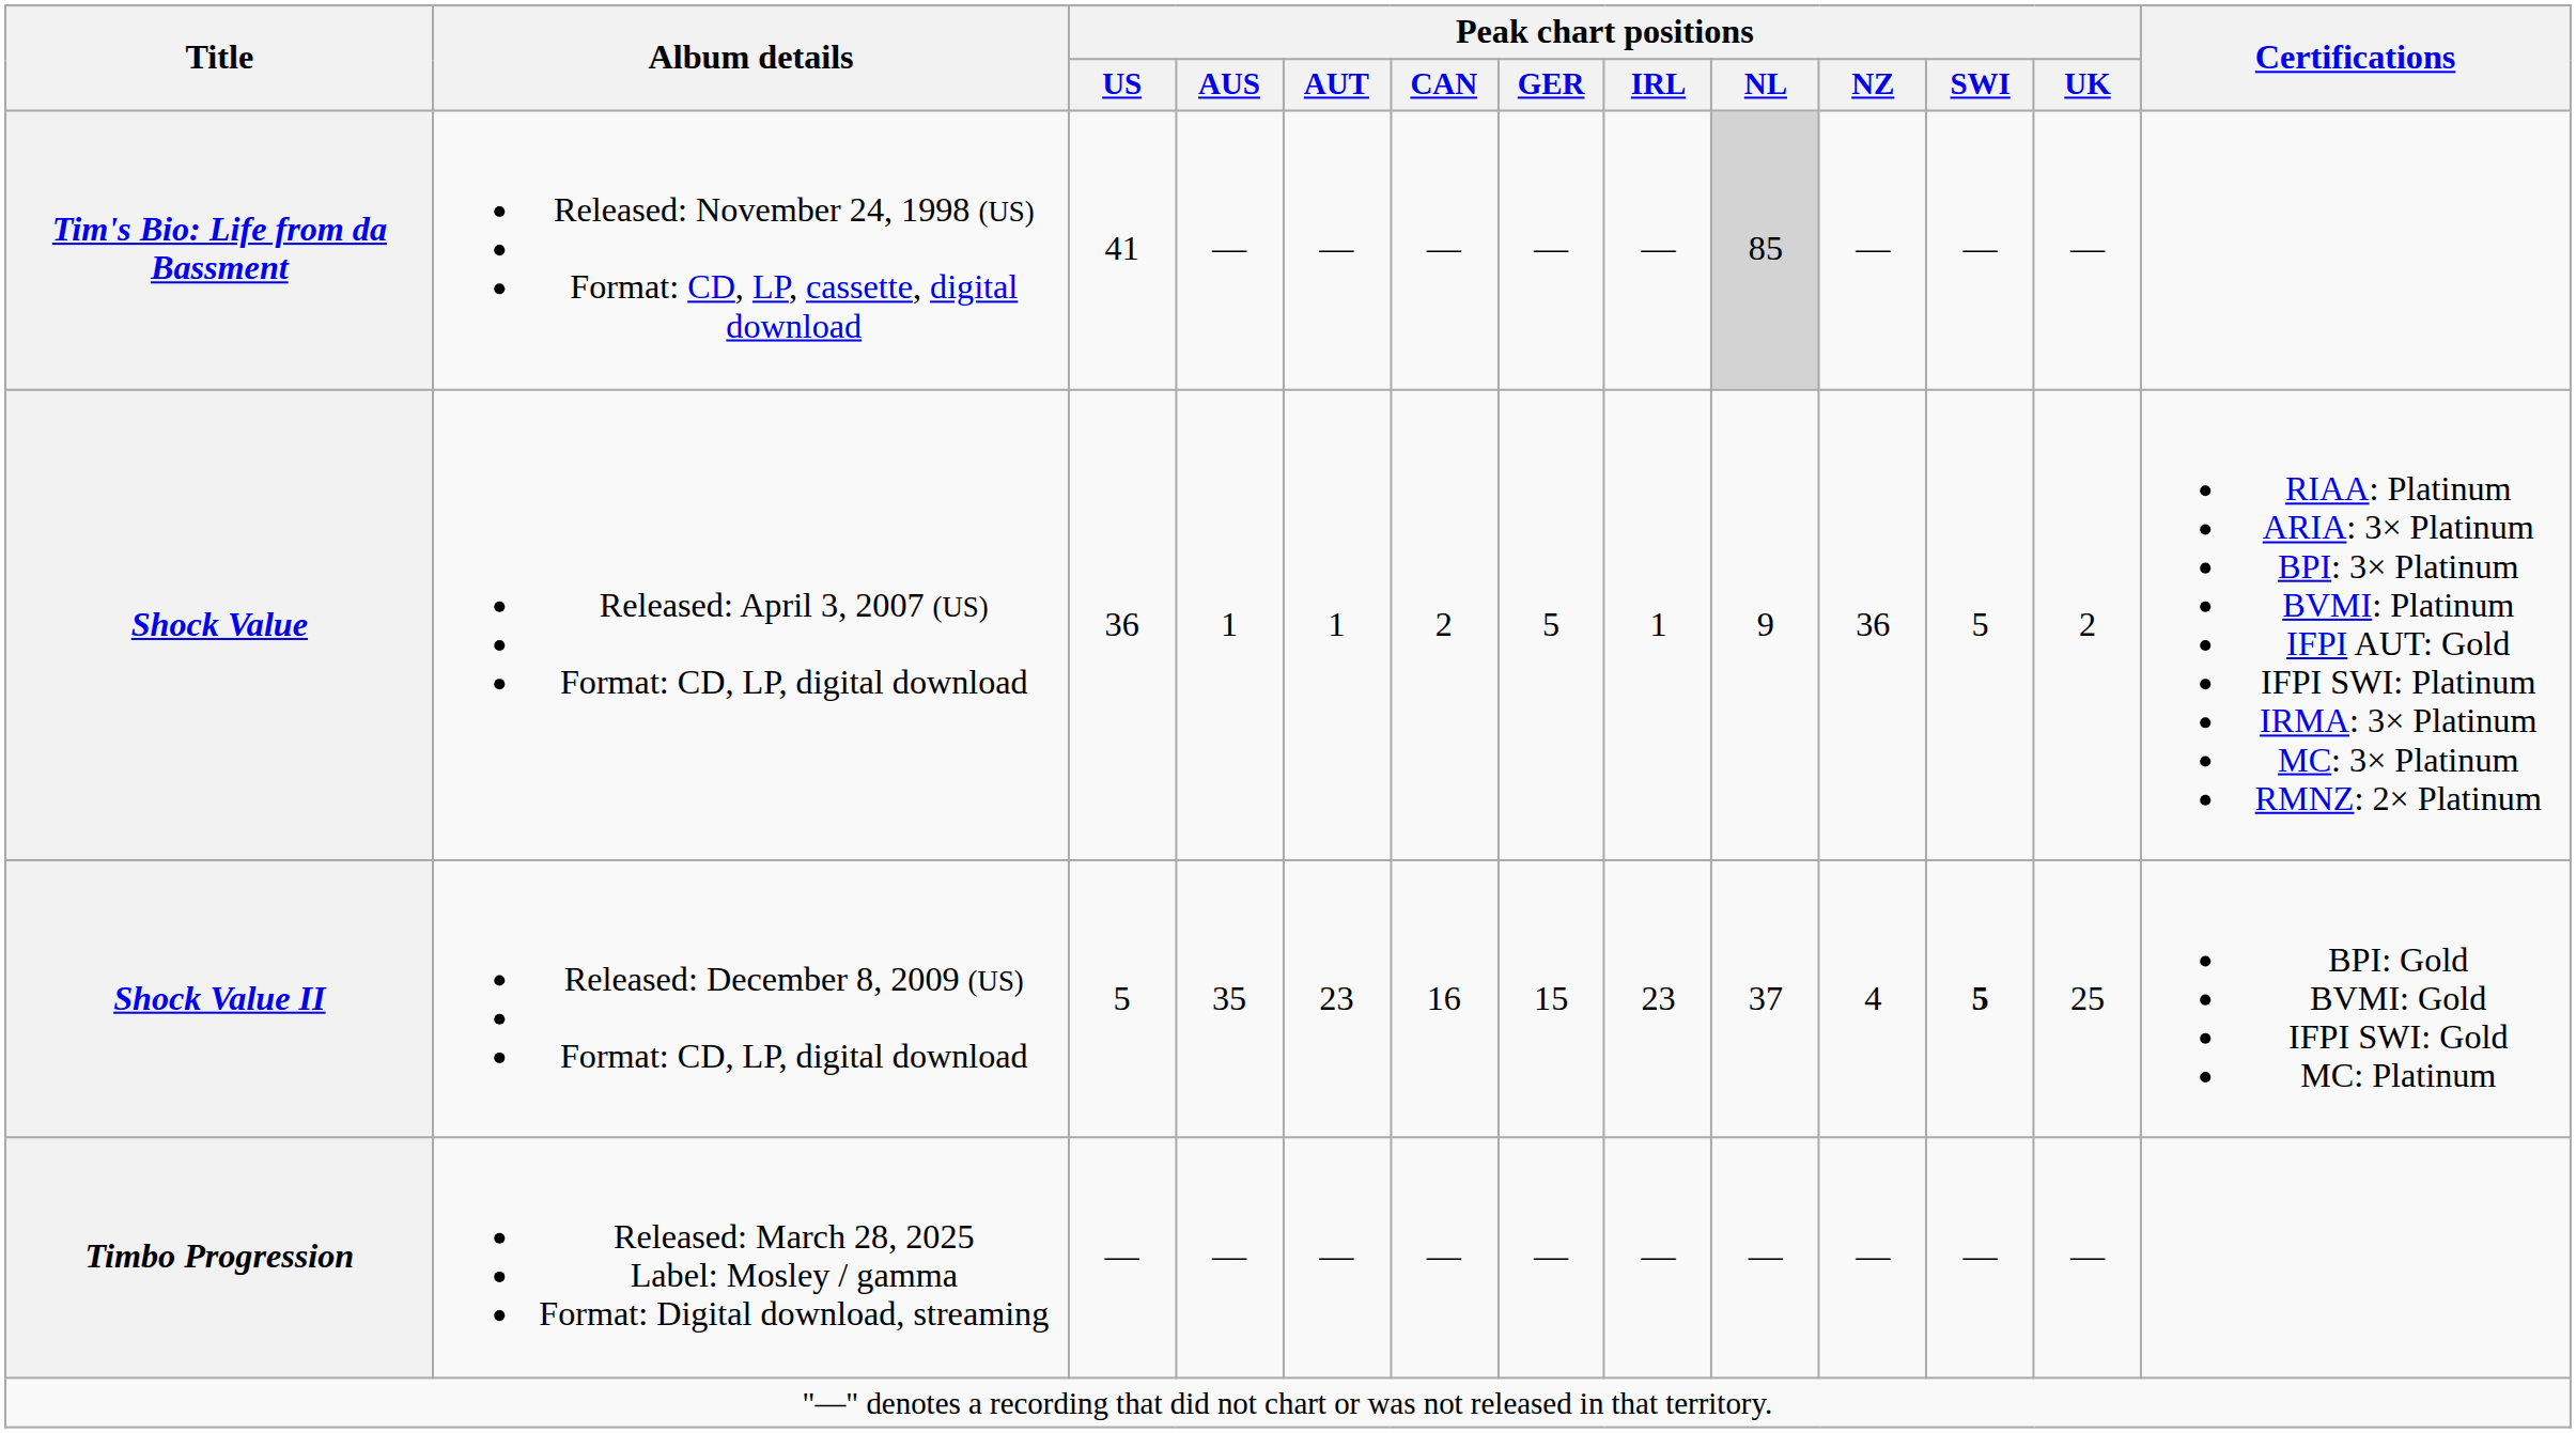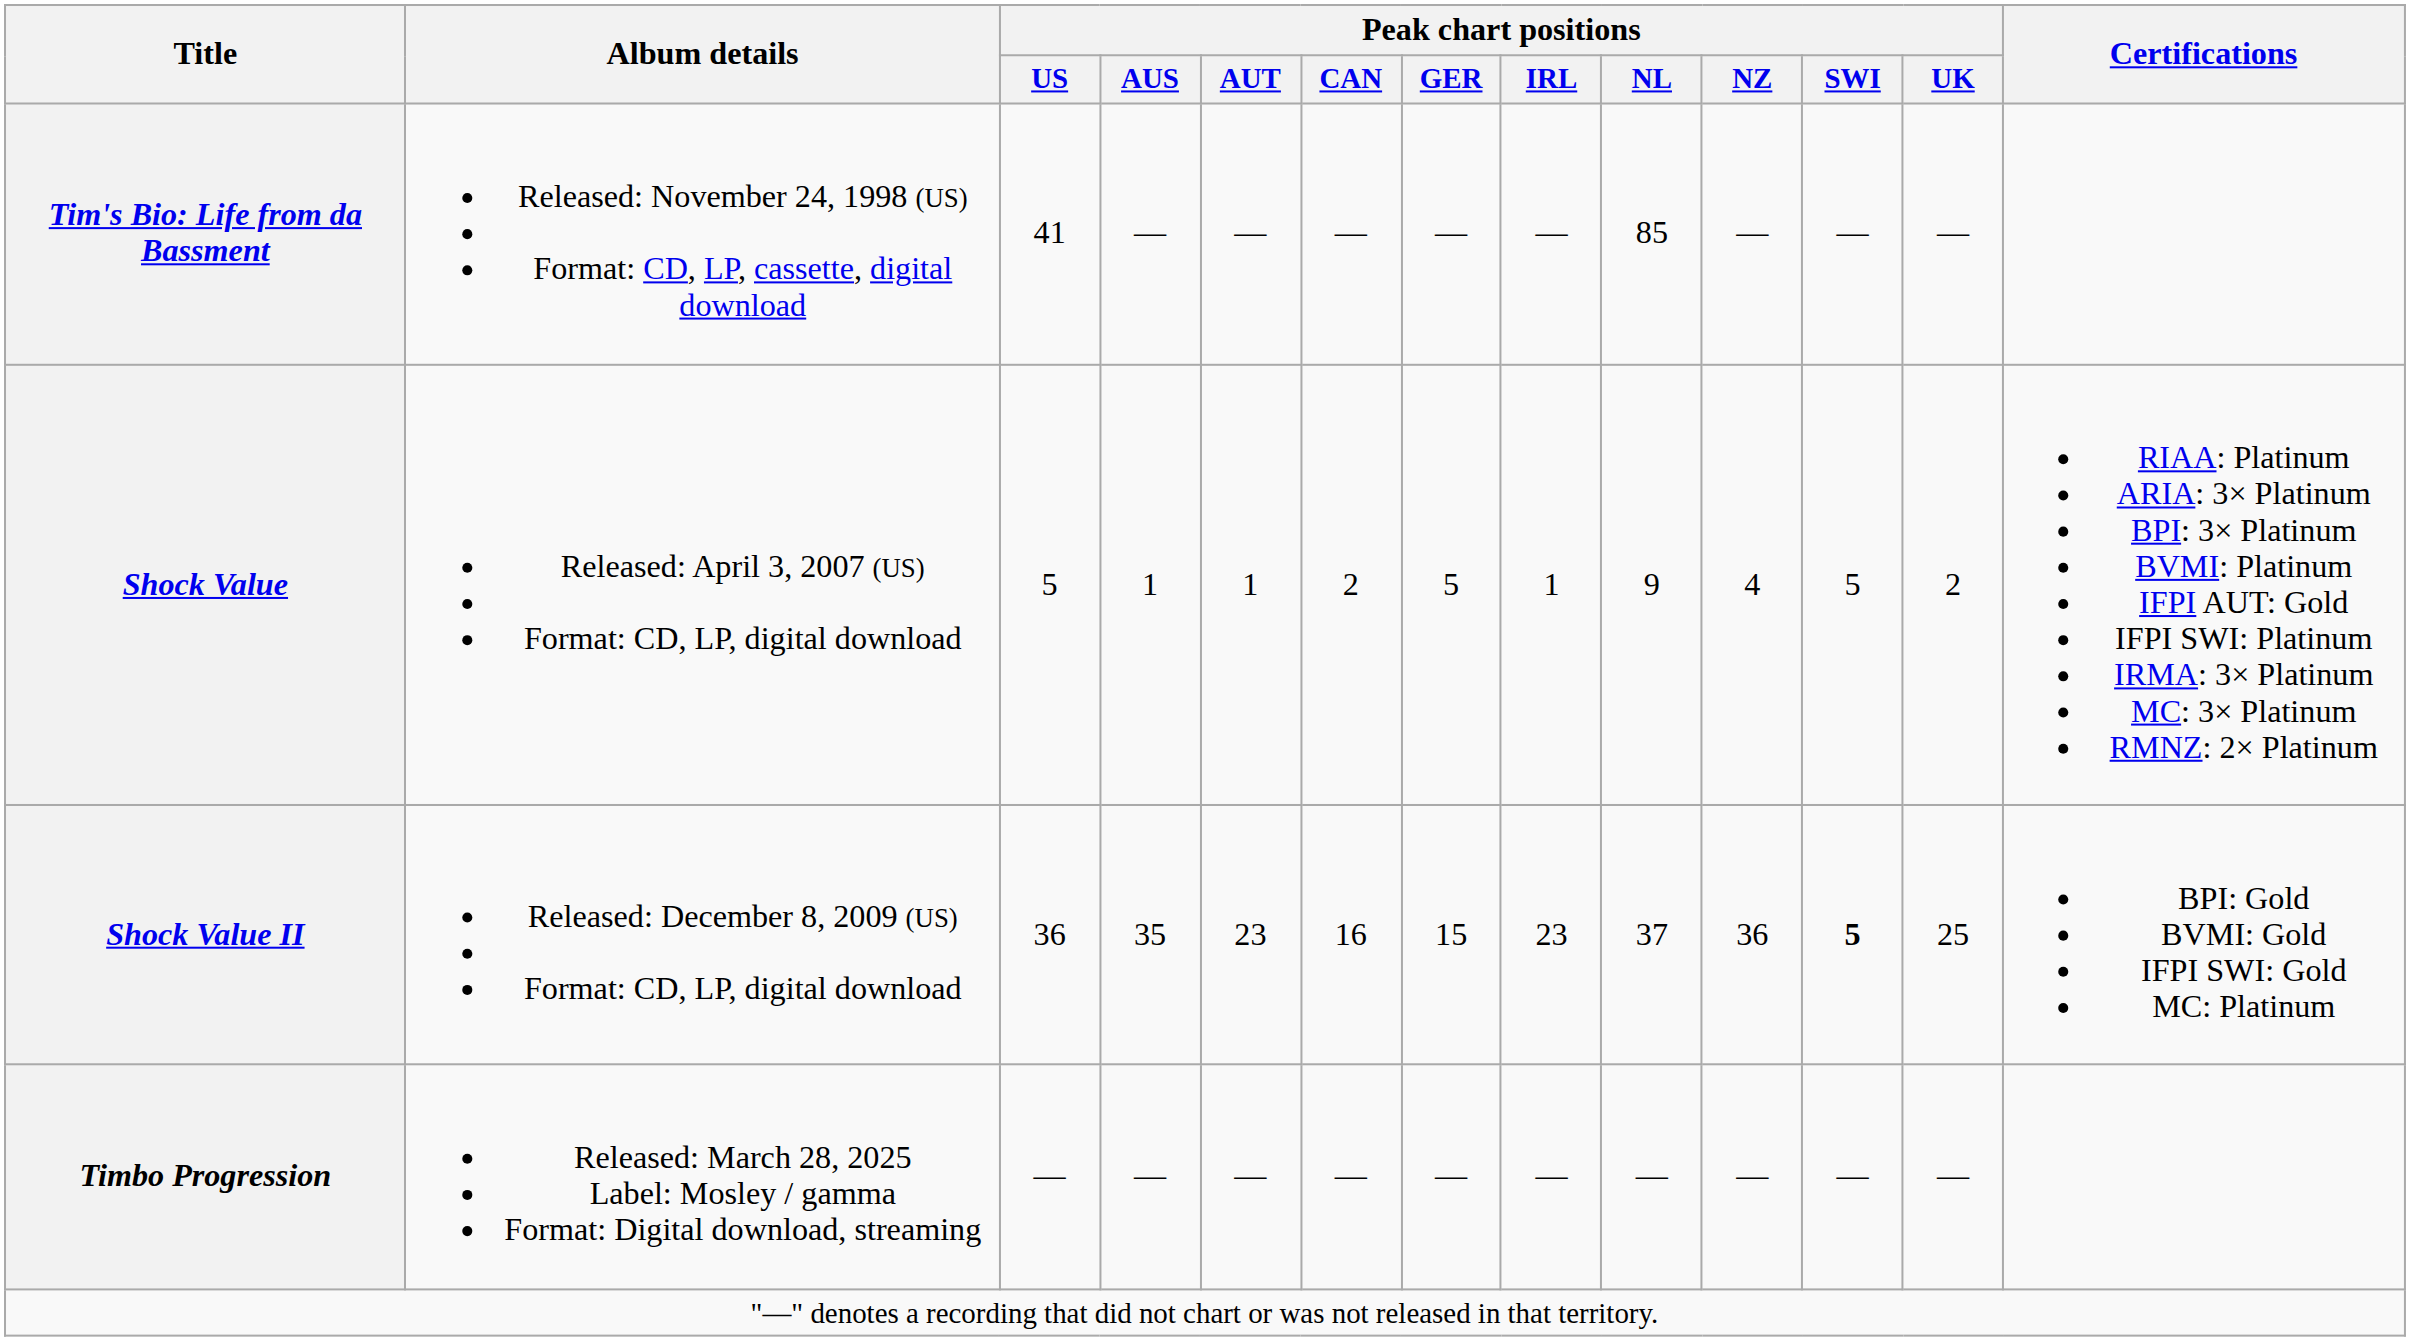Tim's Bio: Life from da Bassment | Peak chart positions / NL: lightgrey background -> no background
Shock Value | Peak chart positions / US: 36 -> 5
Shock Value | Peak chart positions / NZ: 36 -> 4
Shock Value II | Peak chart positions / US: 5 -> 36
Shock Value II | Peak chart positions / NZ: 4 -> 36
